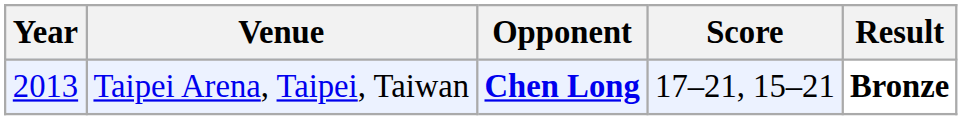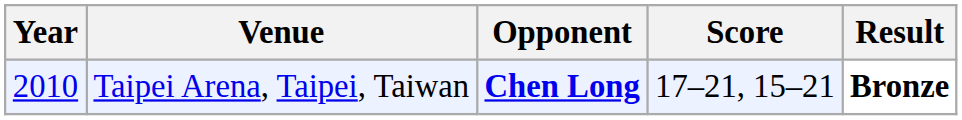Taipei Arena, Taipei, Taiwan | Year: 2013 -> 2010
